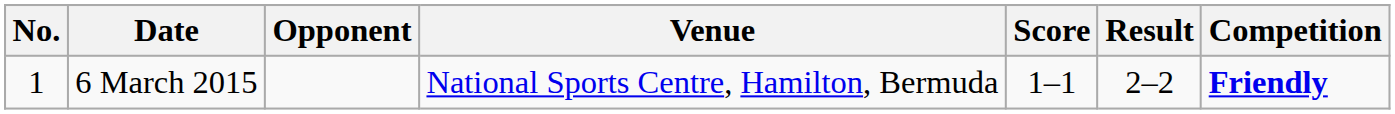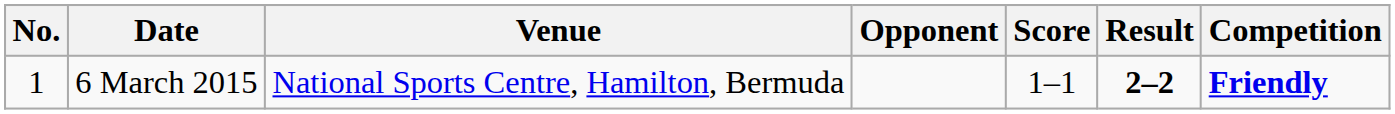columns swapped: Venue <-> Opponent
6 March 2015 | Result: normal -> bold
